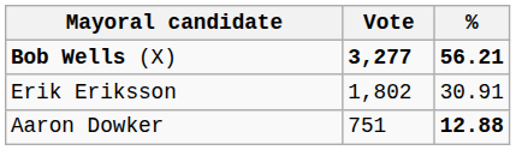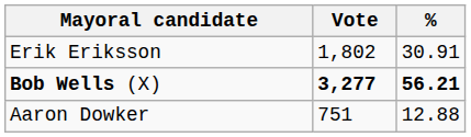rows swapped: Bob Wells (X) <-> Erik Eriksson
Aaron Dowker | %: bold -> normal
